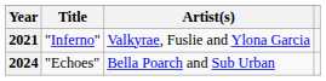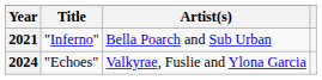2021 | Artist(s): Valkyrae, Fuslie and Ylona Garcia -> Bella Poarch and Sub Urban
2024 | Artist(s): Bella Poarch and Sub Urban -> Valkyrae, Fuslie and Ylona Garcia
